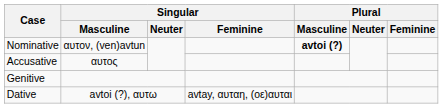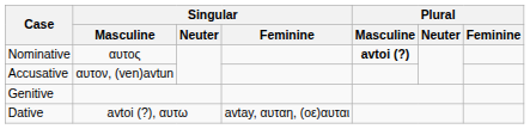Nominative | Singular / Masculine: αυτον, (ven)avtun -> αυτος
Accusative | Singular / Masculine: αυτος -> αυτον, (ven)avtun
